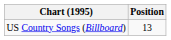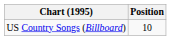US Country Songs (Billboard) | Position: 13 -> 10
